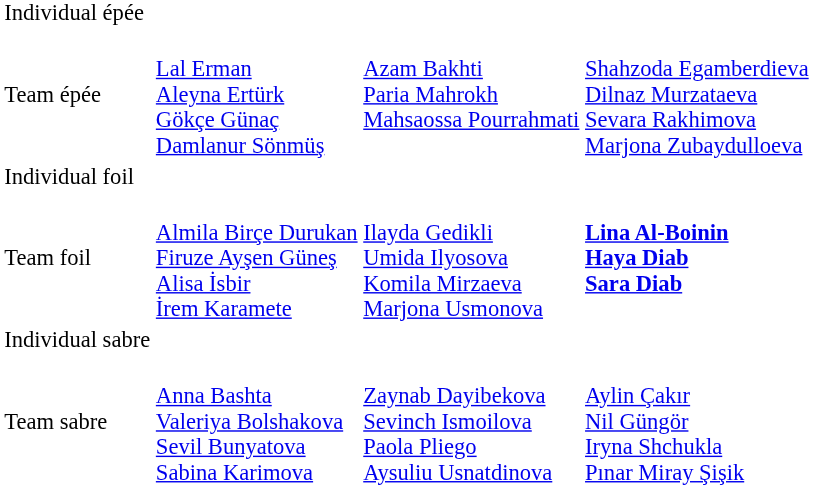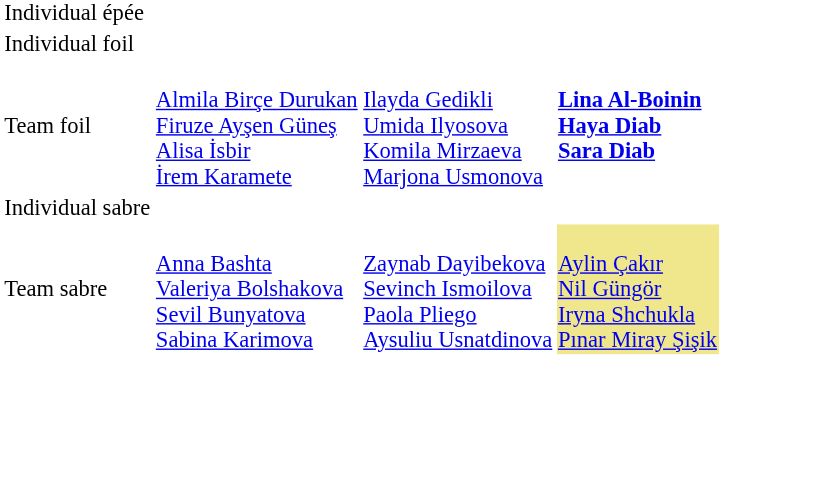- row: Team épée | Lal Erman Aleyna Ertürk Gökçe Günaç Damlanur Sönmüş | Azam Bakhti Paria Mahrokh Mahsaossa Pourrahmati | Shahzoda Egamberdieva Dilnaz Murzataeva Sevara Rakhimova Marjona Zubaydulloeva
Team sabre | column 4: no background -> khaki background
